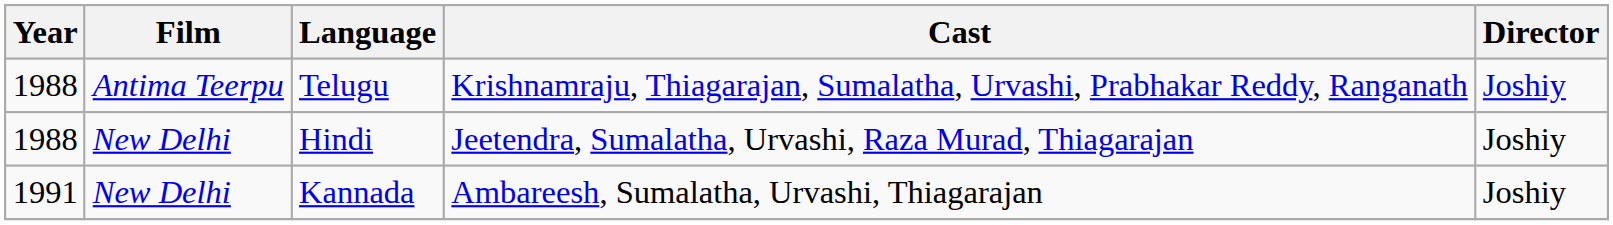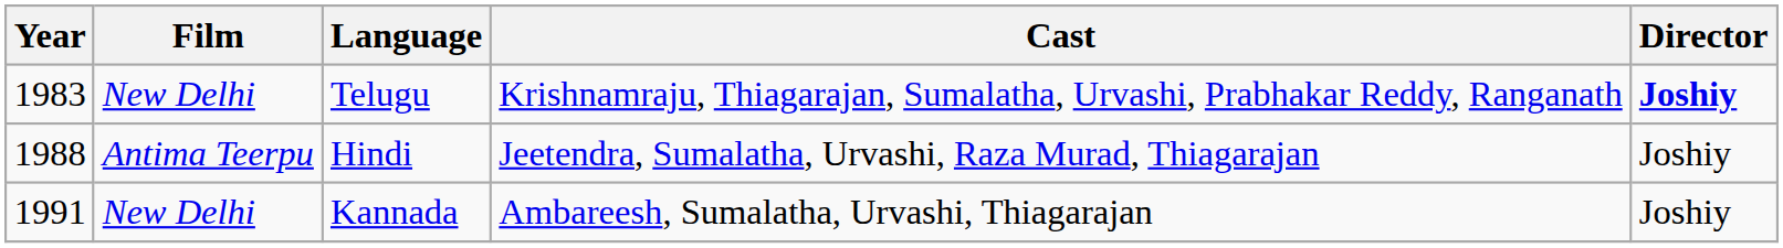Telugu | Year: 1988 -> 1983
Telugu | Film: Antima Teerpu -> New Delhi
Telugu | Director: normal -> bold
Hindi | Film: New Delhi -> Antima Teerpu
